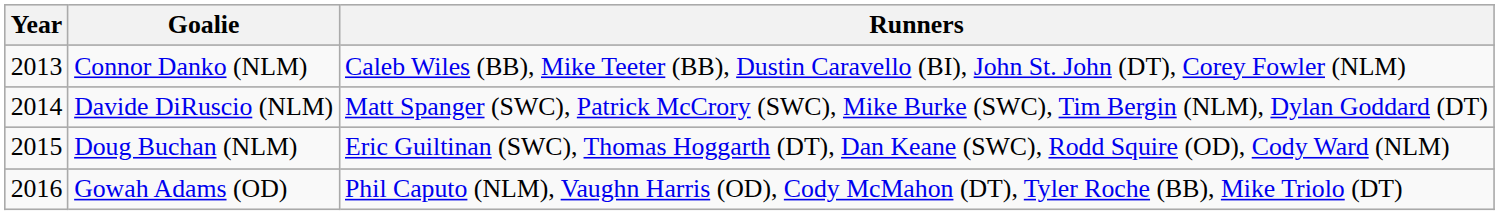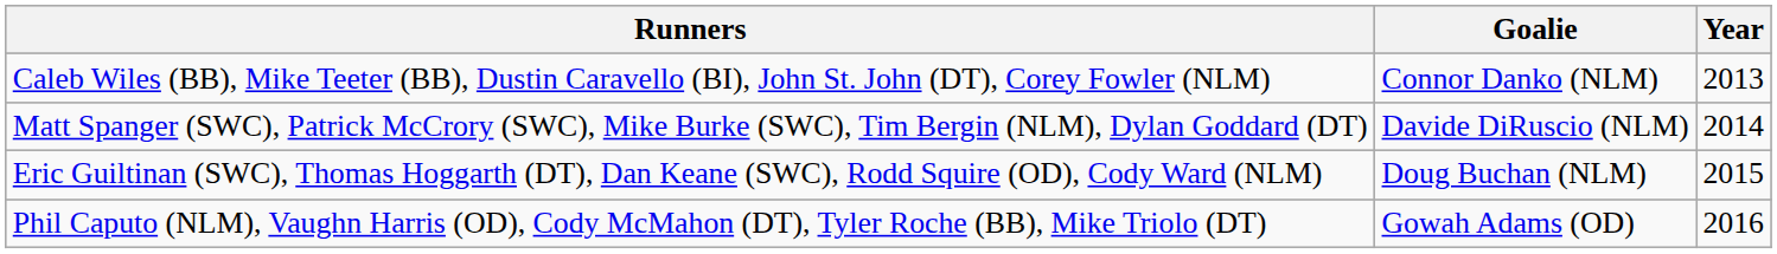columns swapped: Year <-> Runners
